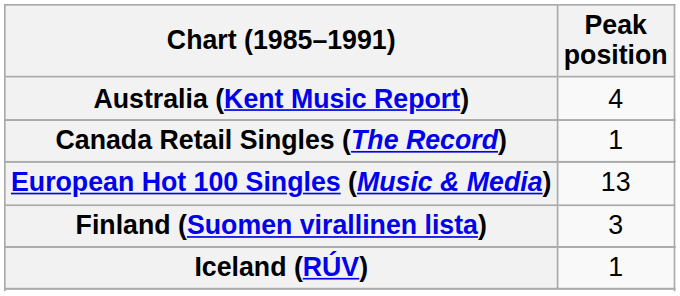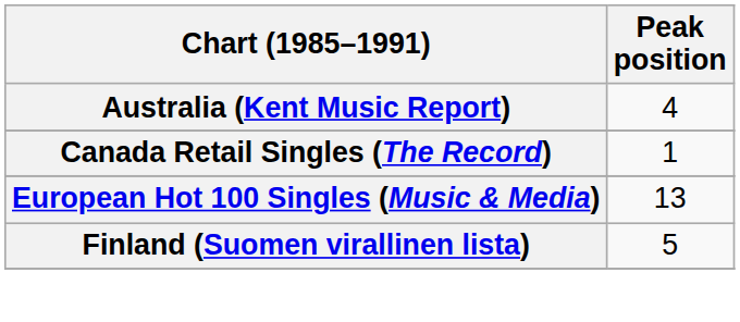Finland (Suomen virallinen lista) | Peak position: 3 -> 5
- row: Iceland (RÚV) | 1
